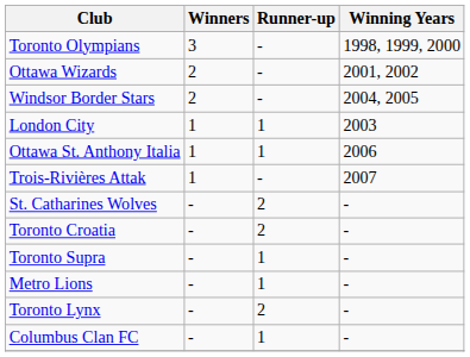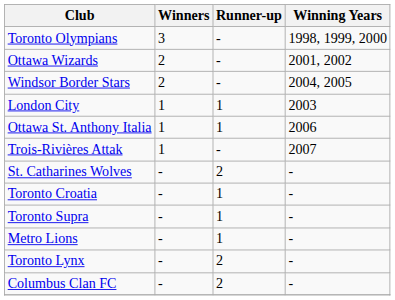Toronto Croatia | Runner-up: 2 -> 1
Columbus Clan FC | Runner-up: 1 -> 2
